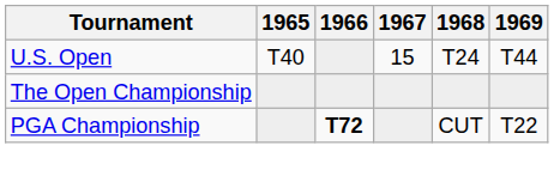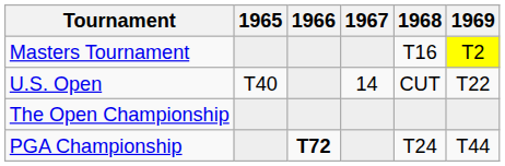+ row: Masters Tournament | T16 | T2
U.S. Open | 1967: 15 -> 14
U.S. Open | 1968: T24 -> CUT
U.S. Open | 1969: T44 -> T22
PGA Championship | 1968: CUT -> T24
PGA Championship | 1969: T22 -> T44
